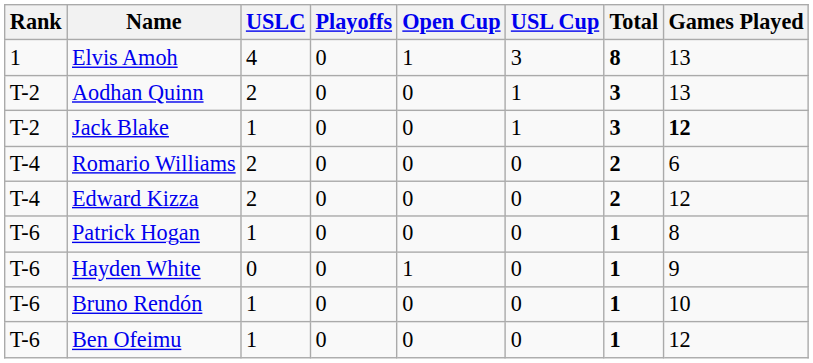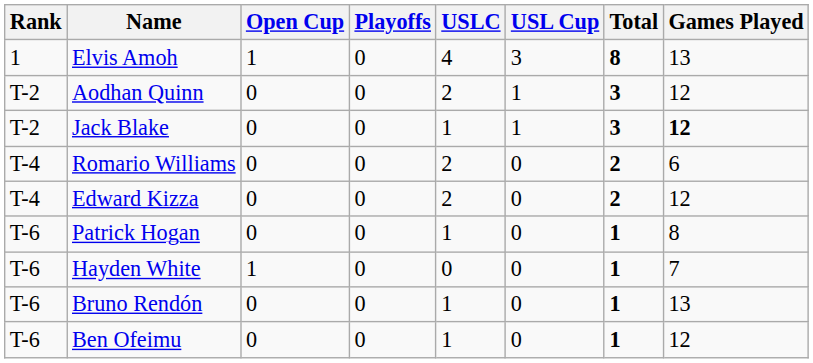columns swapped: USLC <-> Open Cup
Aodhan Quinn | Games Played: 13 -> 12
Hayden White | Games Played: 9 -> 7
Bruno Rendón | Games Played: 10 -> 13
